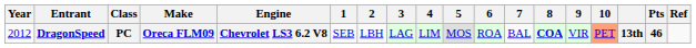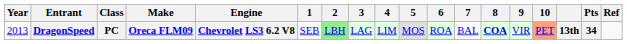DragonSpeed | Year: 2012 -> 2013
DragonSpeed | 2: no background -> lightgreen background
DragonSpeed | Pts: 46 -> 34
